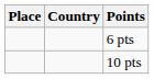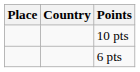rows swapped: 6 pts <-> 10 pts
